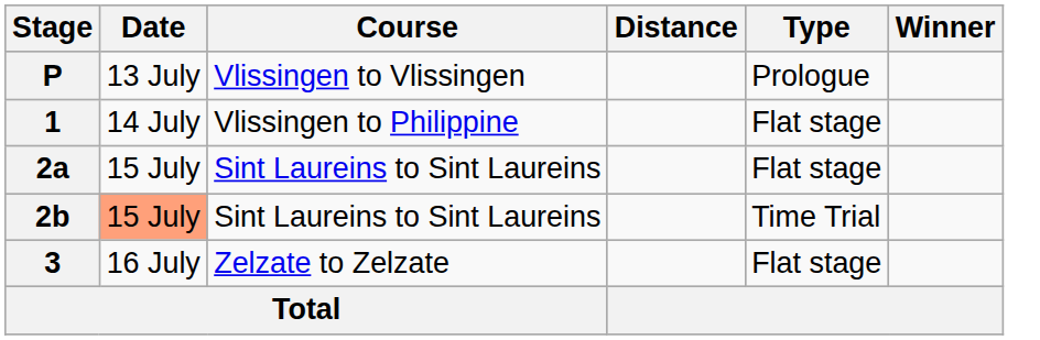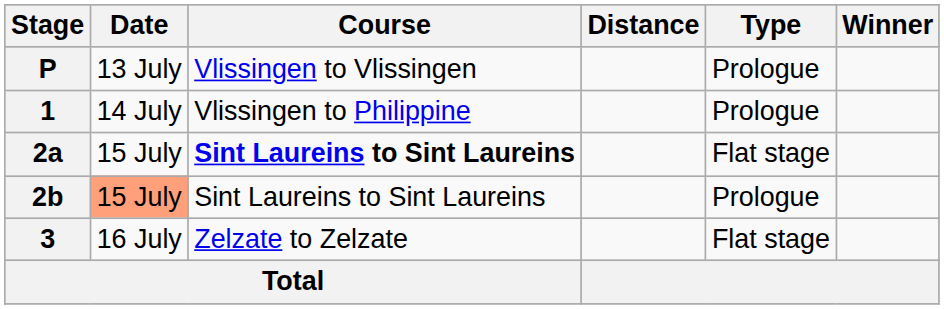1 | Type: Flat stage -> Prologue
2a | Course: normal -> bold
2b | Type: Time Trial -> Prologue
